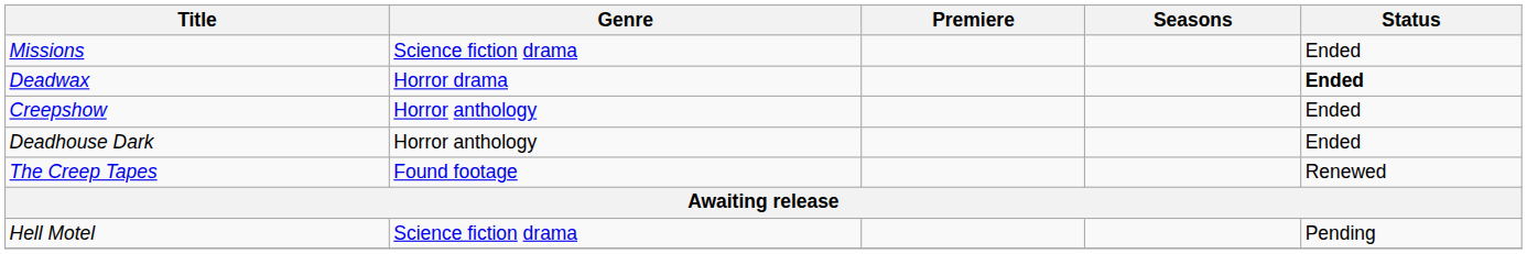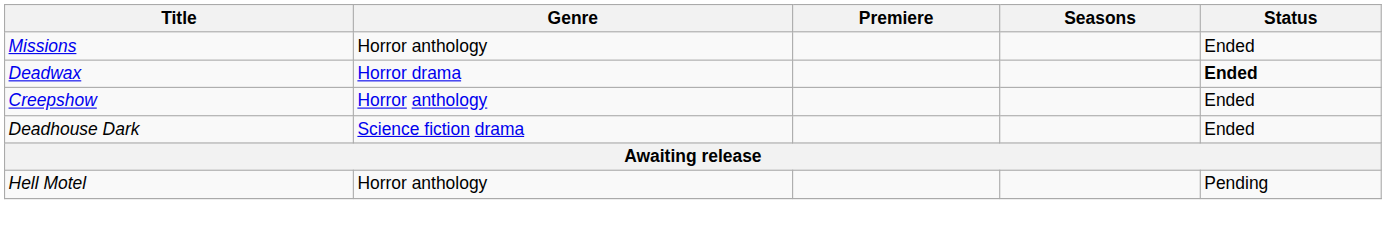Missions | Genre: Science fiction drama -> Horror anthology
Deadhouse Dark | Genre: Horror anthology -> Science fiction drama
- row: The Creep Tapes | Found footage | Renewed
Hell Motel | Genre: Science fiction drama -> Horror anthology
